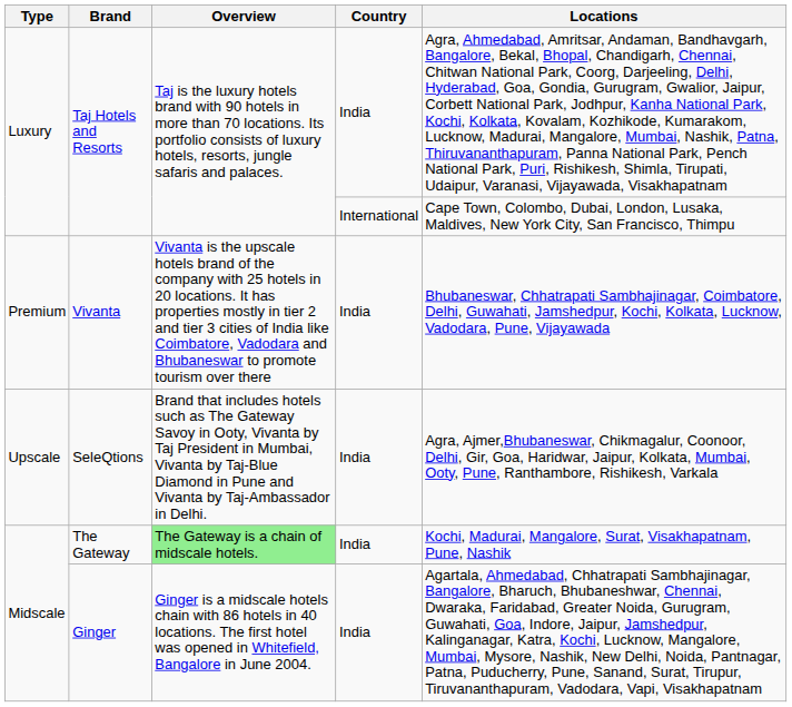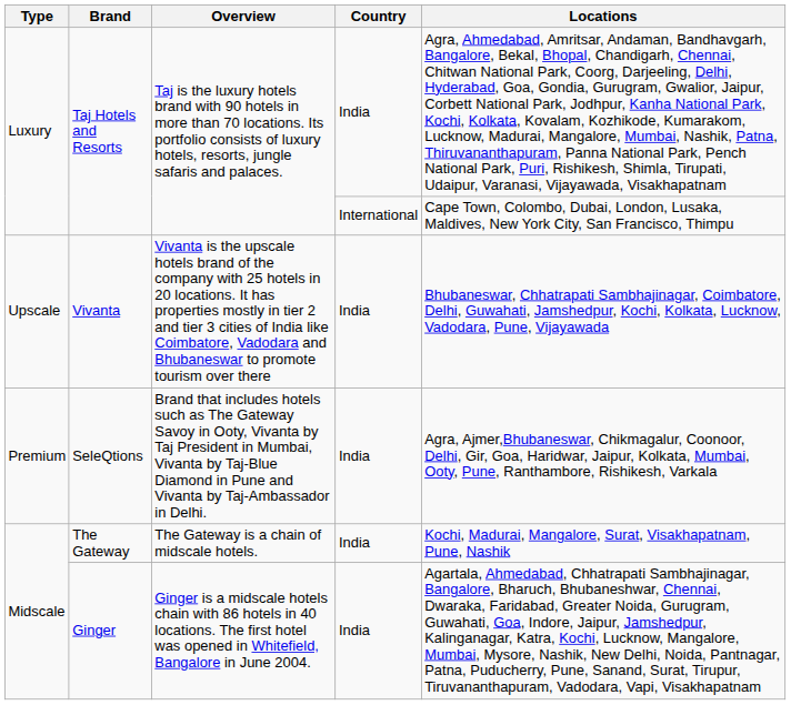Vivanta | Type: Premium -> Upscale
SeleQtions | Type: Upscale -> Premium
The Gateway | Overview: lightgreen background -> no background
